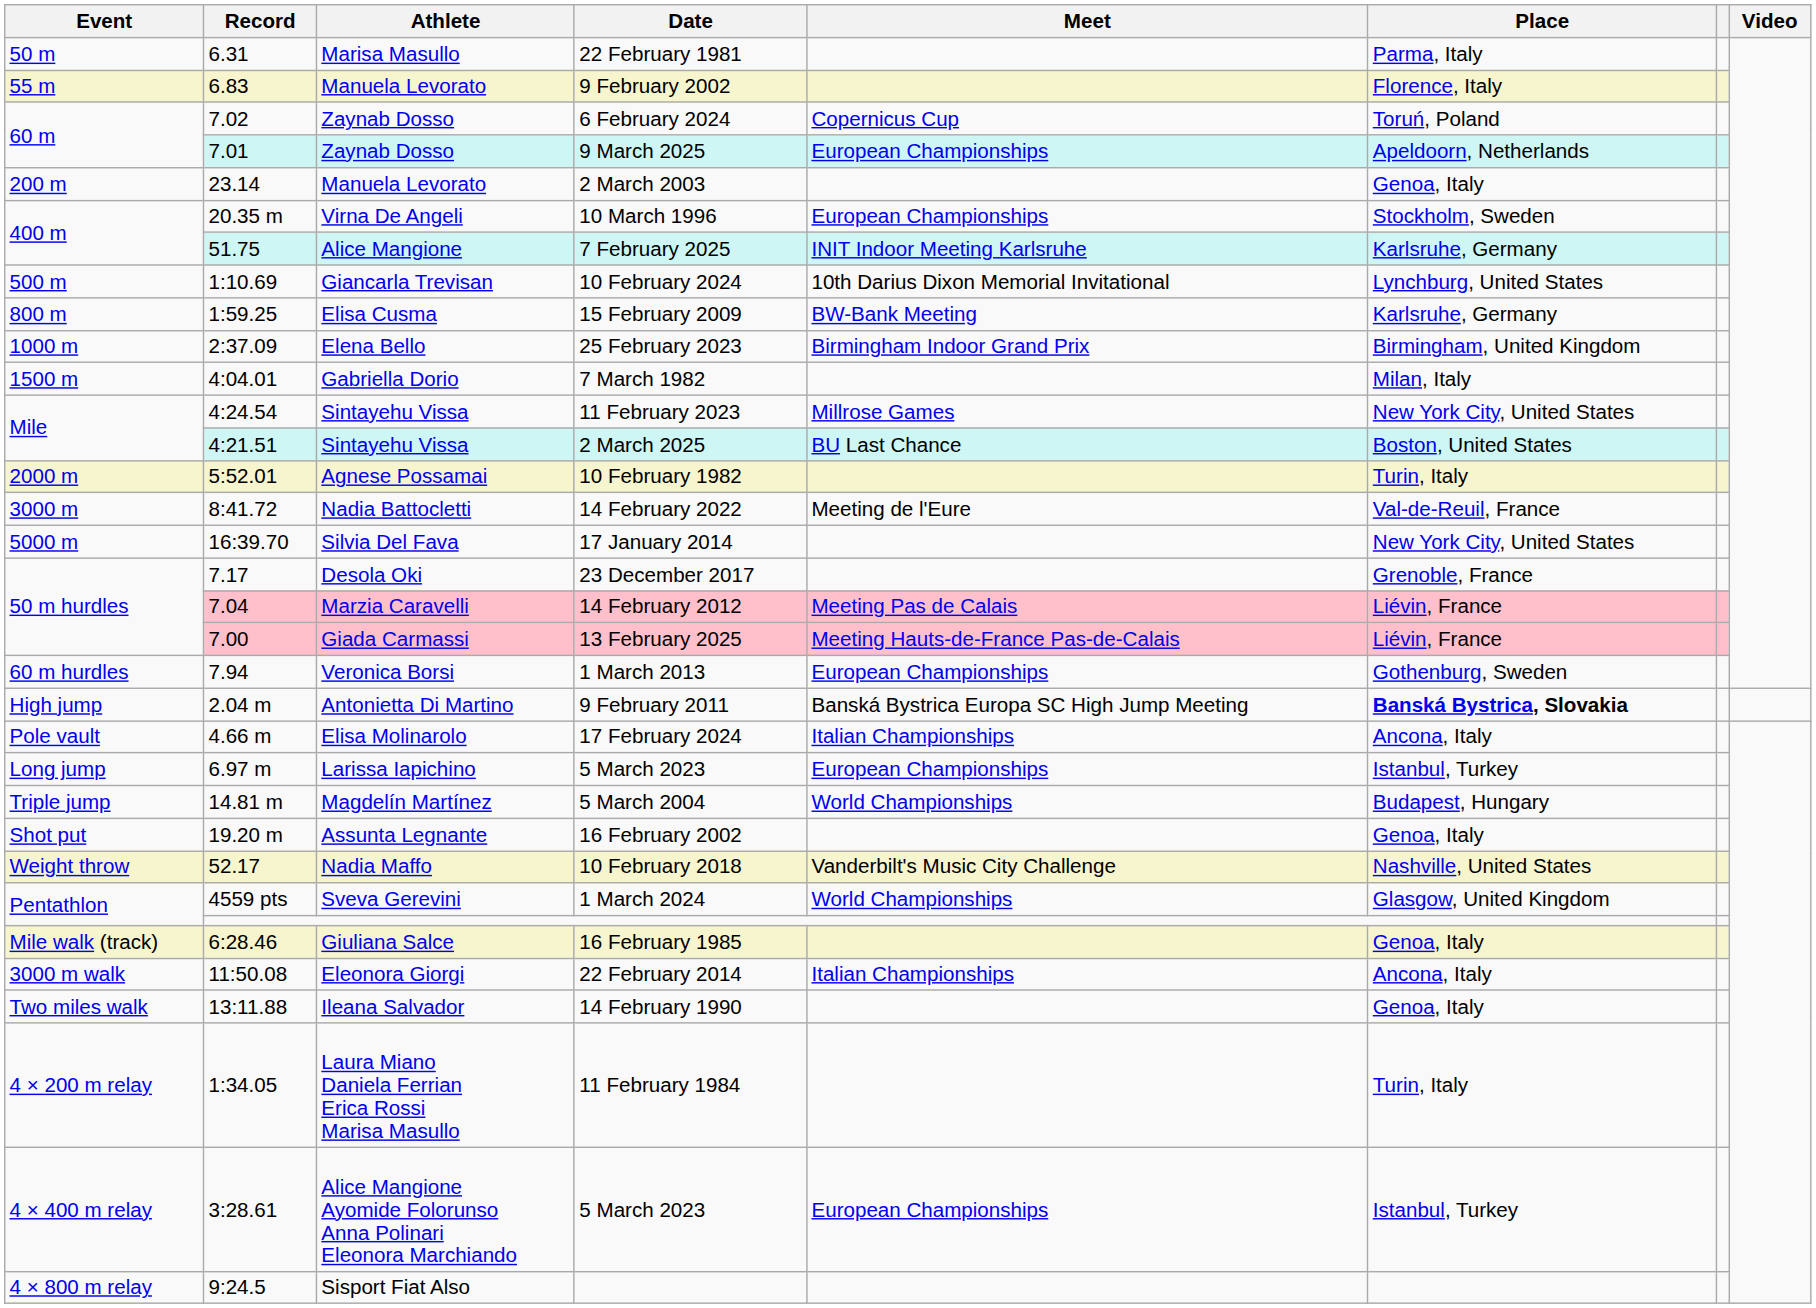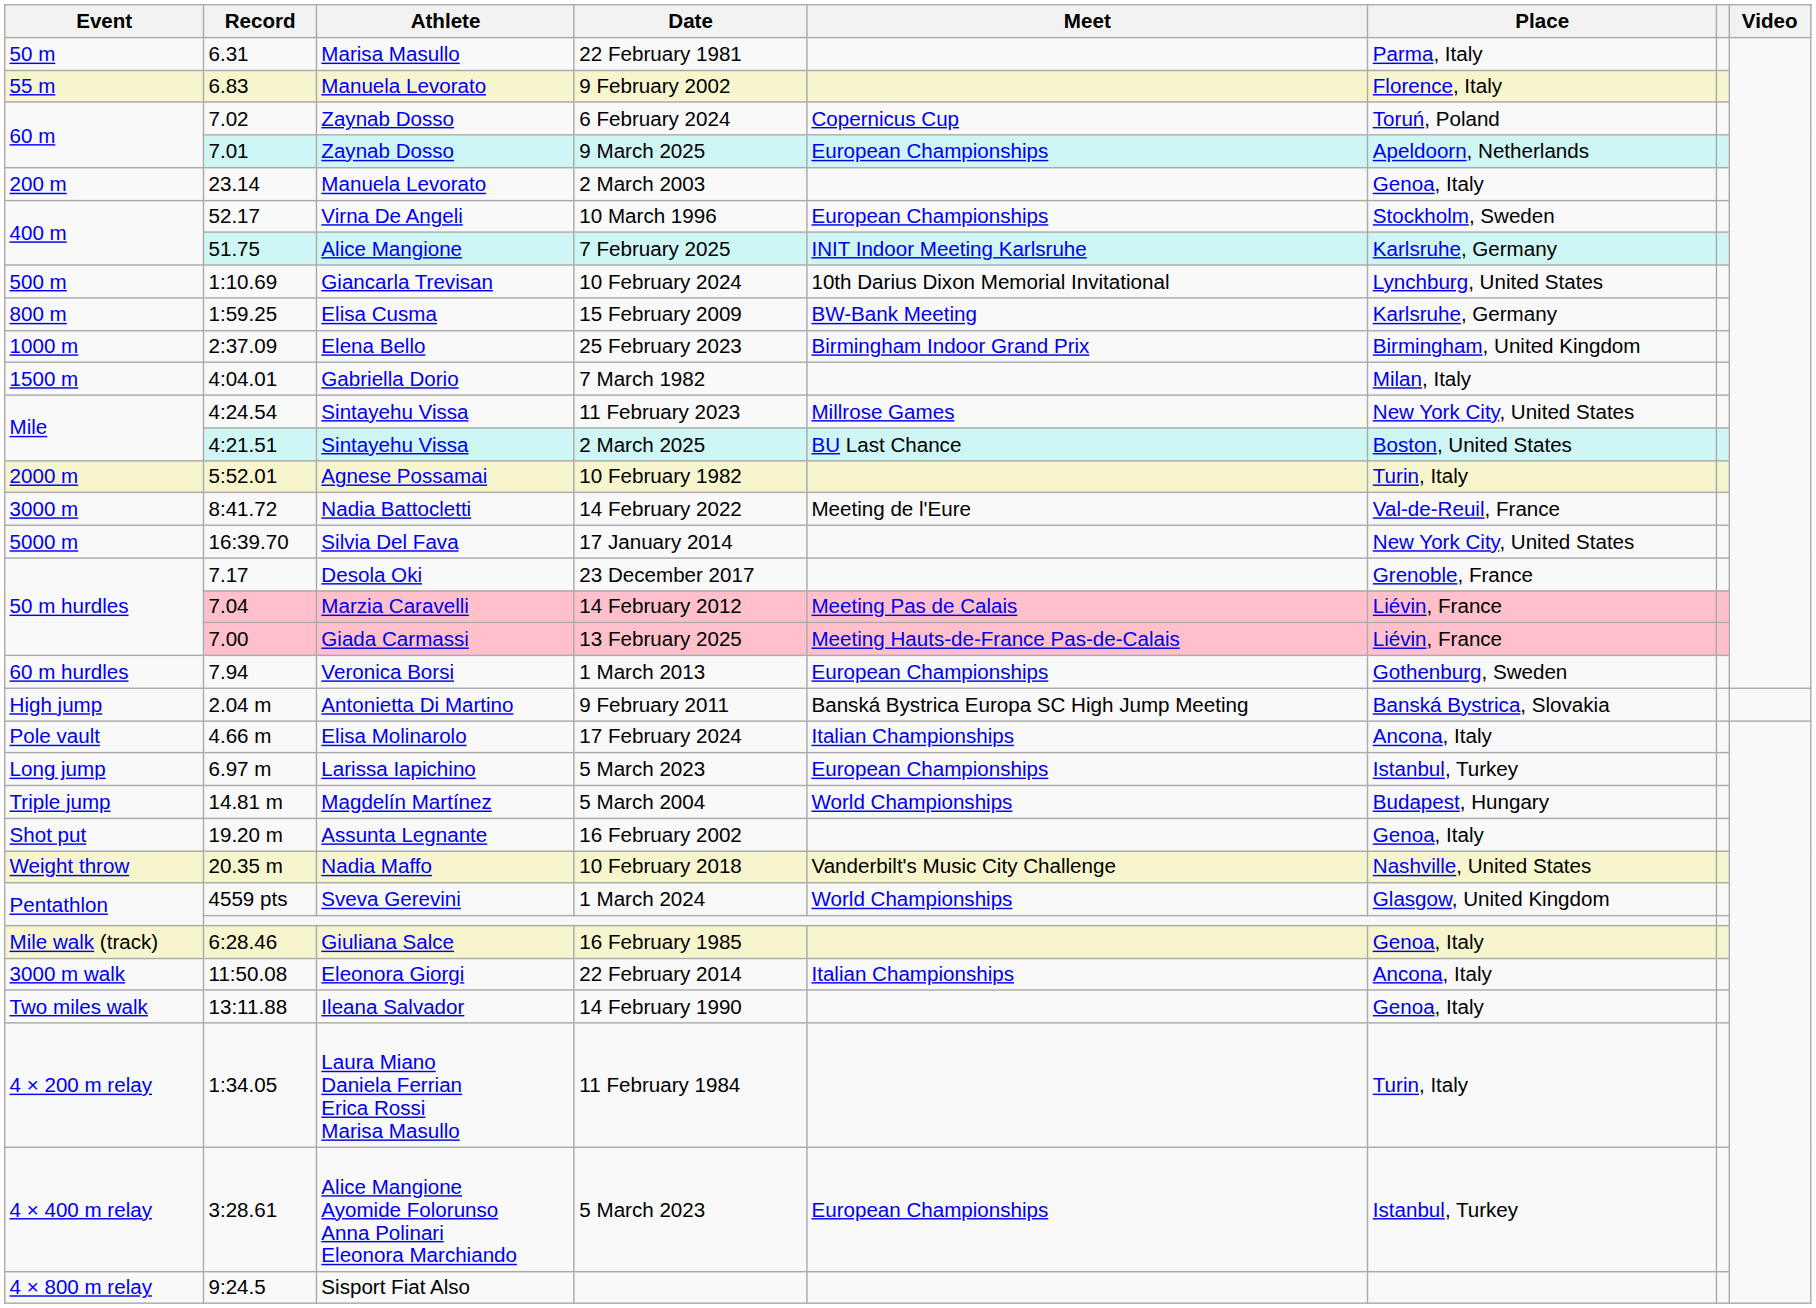10 March 1996 | Record: 20.35 m -> 52.17
9 February 2011 | Place: bold -> normal
10 February 2018 | Record: 52.17 -> 20.35 m
